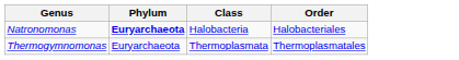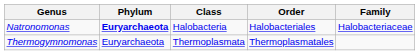+ column: Family | Halobacteriaceae
